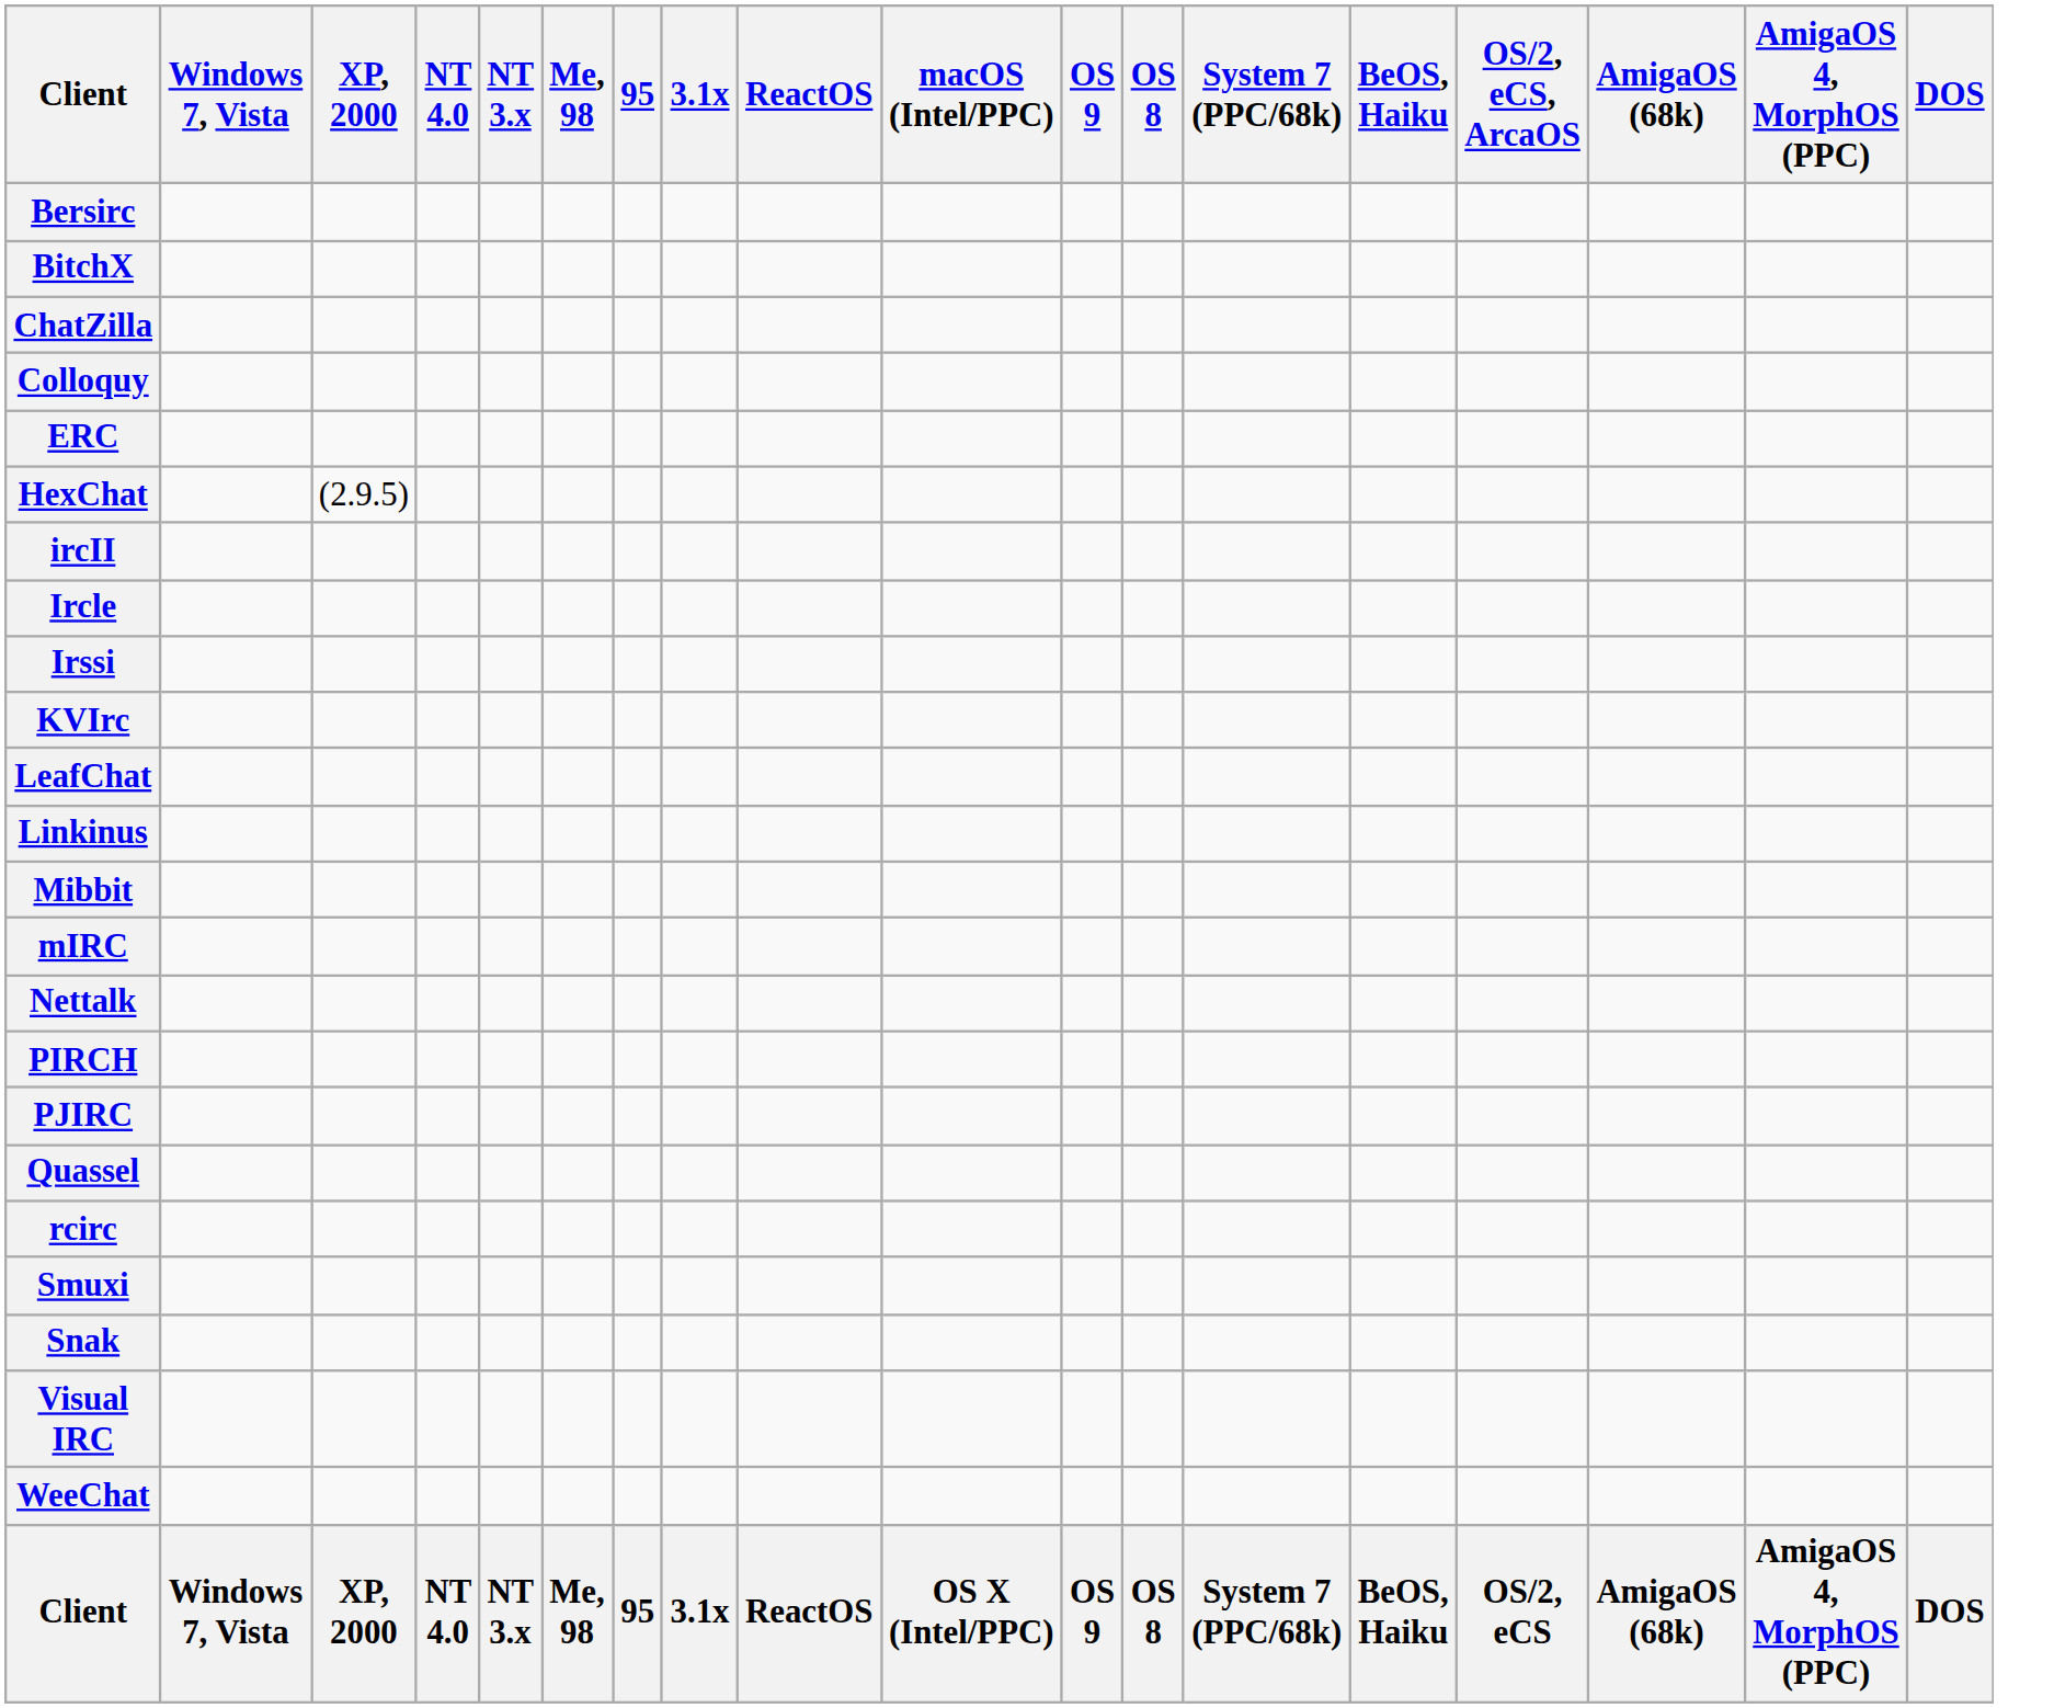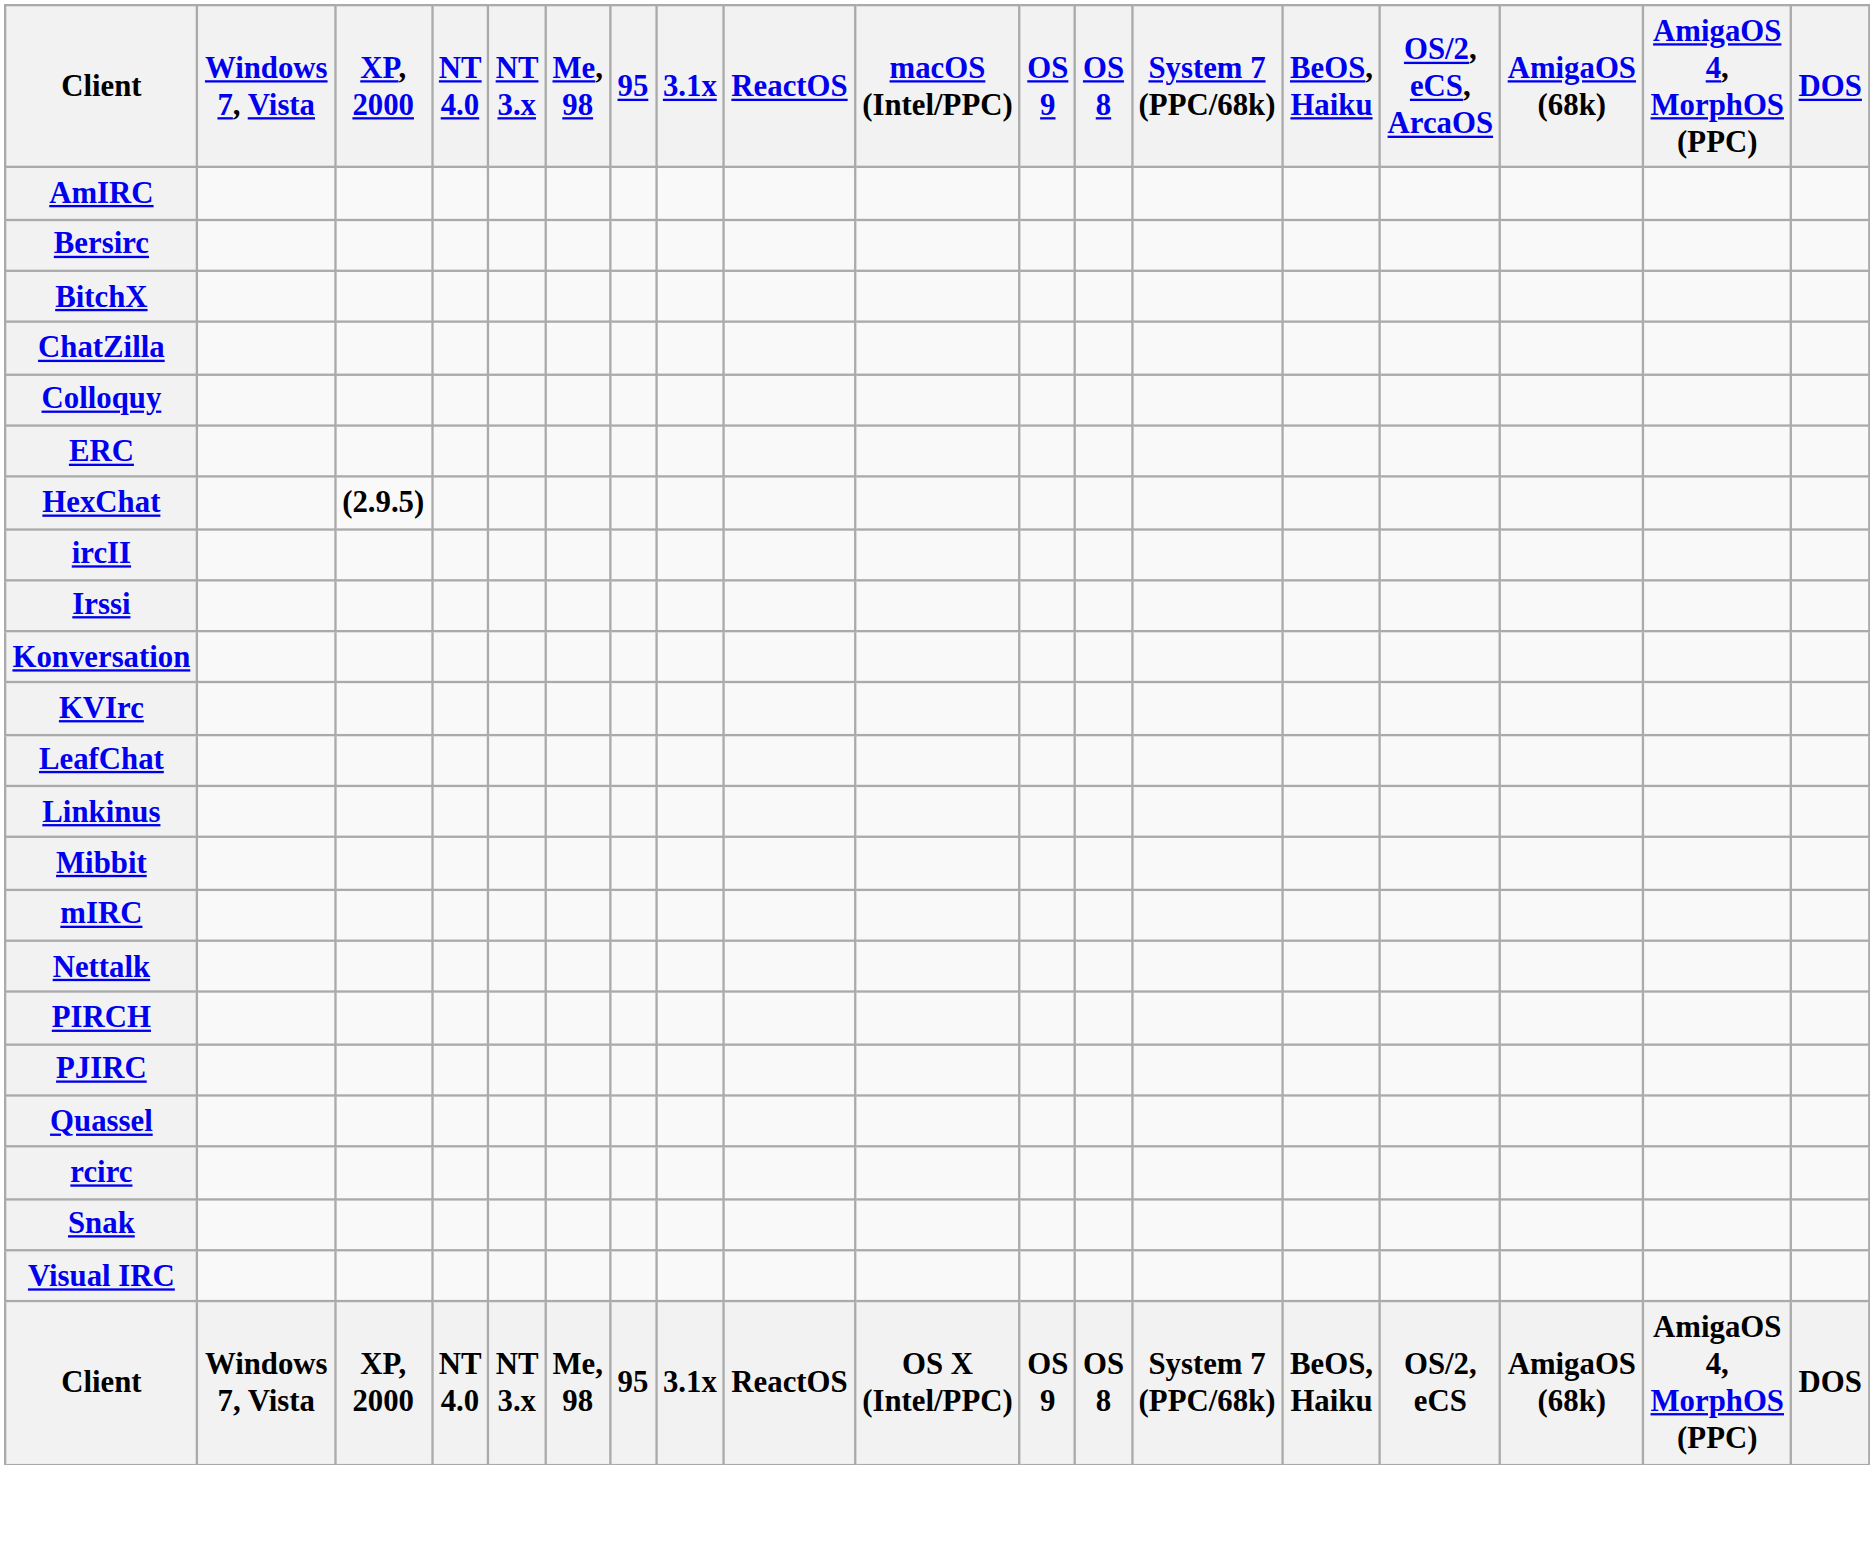+ row: AmIRC
HexChat | XP, 2000: normal -> bold
- row: Ircle
+ row: Konversation
- row: Smuxi
- row: WeeChat
